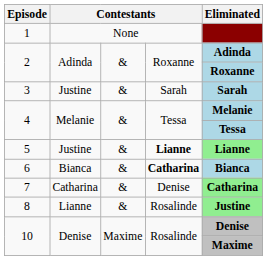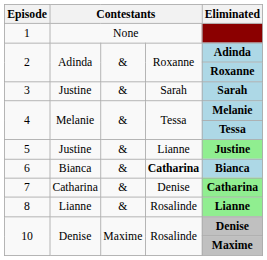5 | column 4: bold -> normal
5 | Eliminated: Lianne -> Justine
8 | Eliminated: Justine -> Lianne
